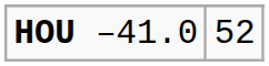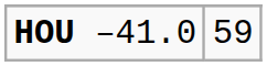HOU –41.0 | column 2: 52 -> 59
